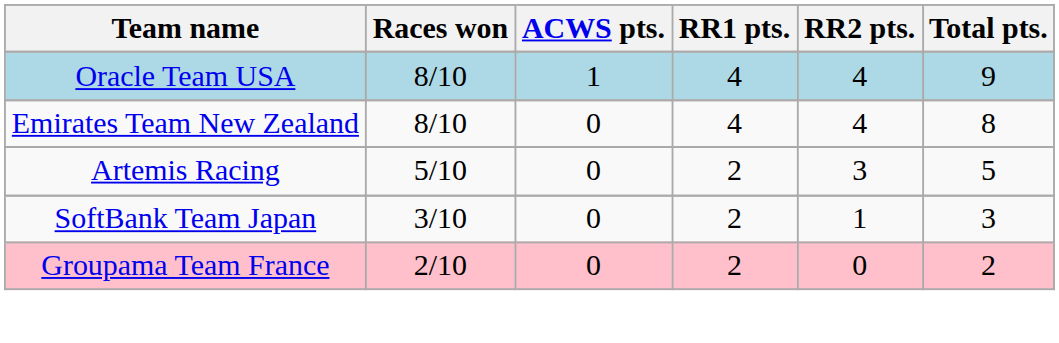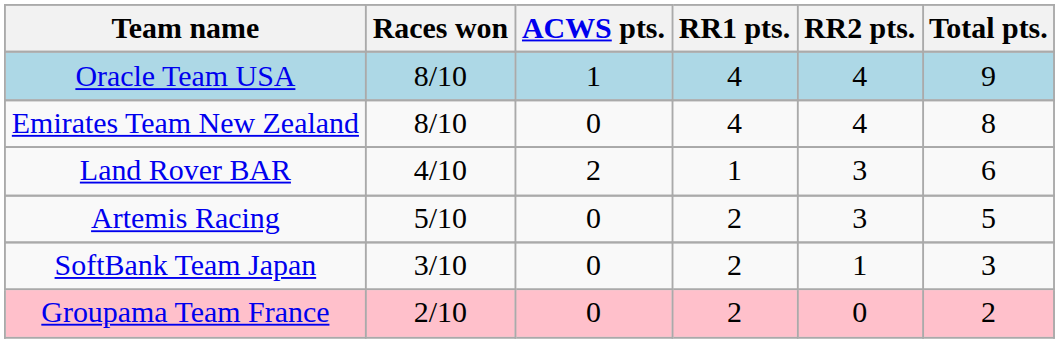+ row: Land Rover BAR | 4/10 | 2 | 1 | 3 | 6
